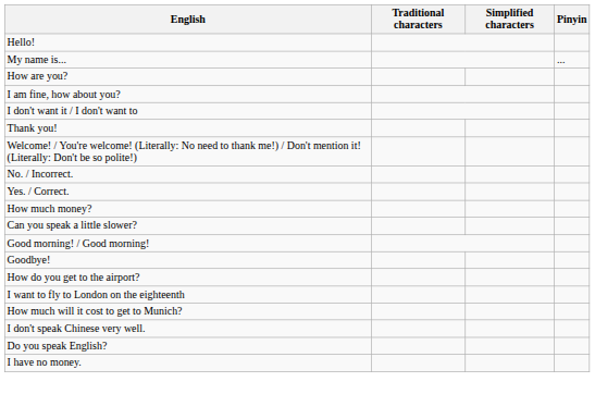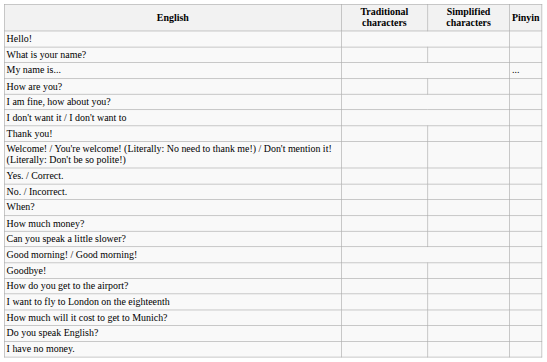+ row: What is your name?
rows swapped: Yes. / Correct. <-> No. / Incorrect.
+ row: When?
- row: I don't speak Chinese very well.
